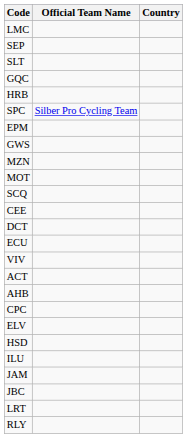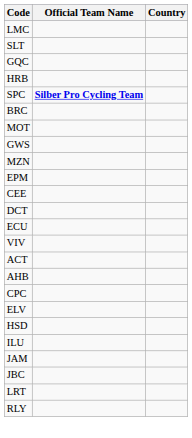- row: SEP
SPC | Official Team Name: normal -> bold
+ row: BRC
rows swapped: EPM <-> MOT
- row: SCQ
